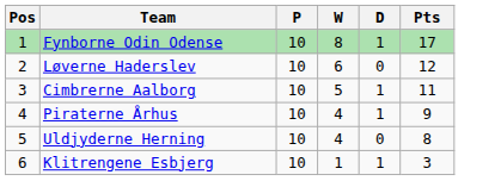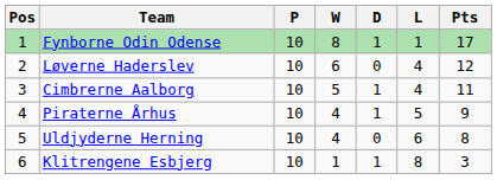+ column: L | 1 | 4 | 4 | 5 | 6 | 8
